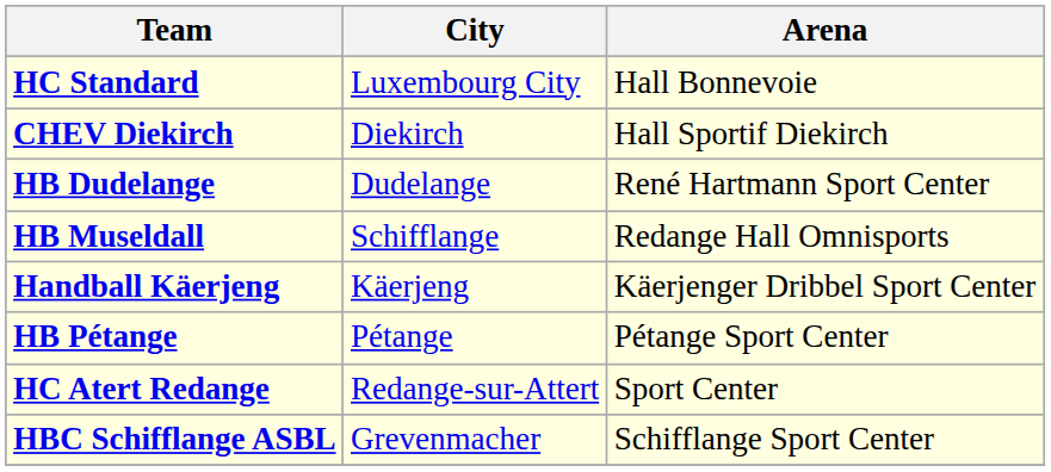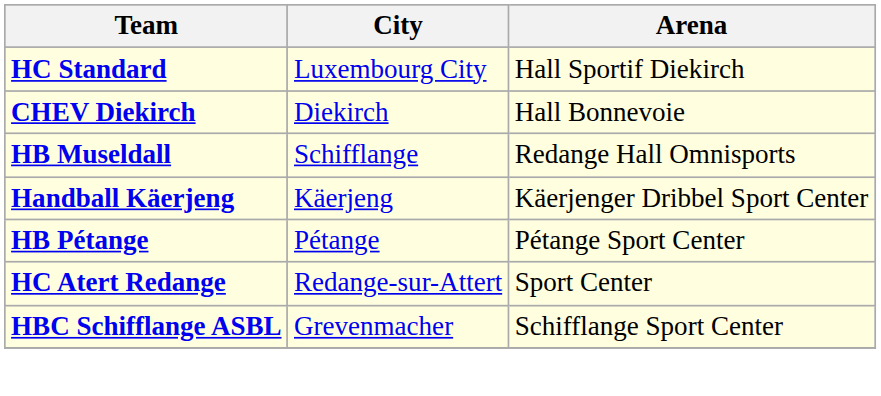HC Standard | Arena: Hall Bonnevoie -> Hall Sportif Diekirch
CHEV Diekirch | Arena: Hall Sportif Diekirch -> Hall Bonnevoie
- row: HB Dudelange | Dudelange | René Hartmann Sport Center
